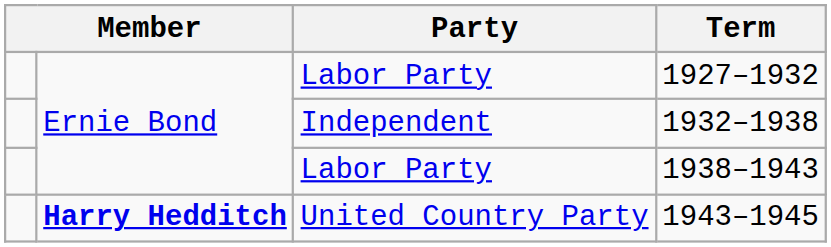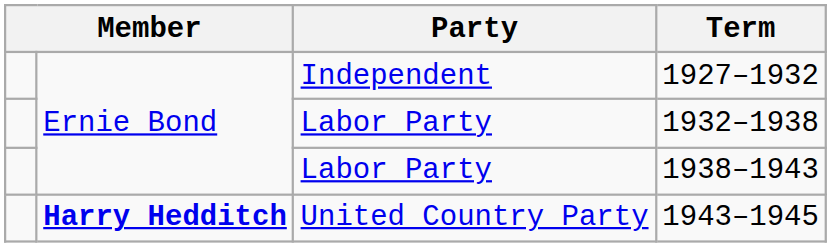1927–1932 | Party: Labor Party -> Independent
1932–1938 | Party: Independent -> Labor Party
